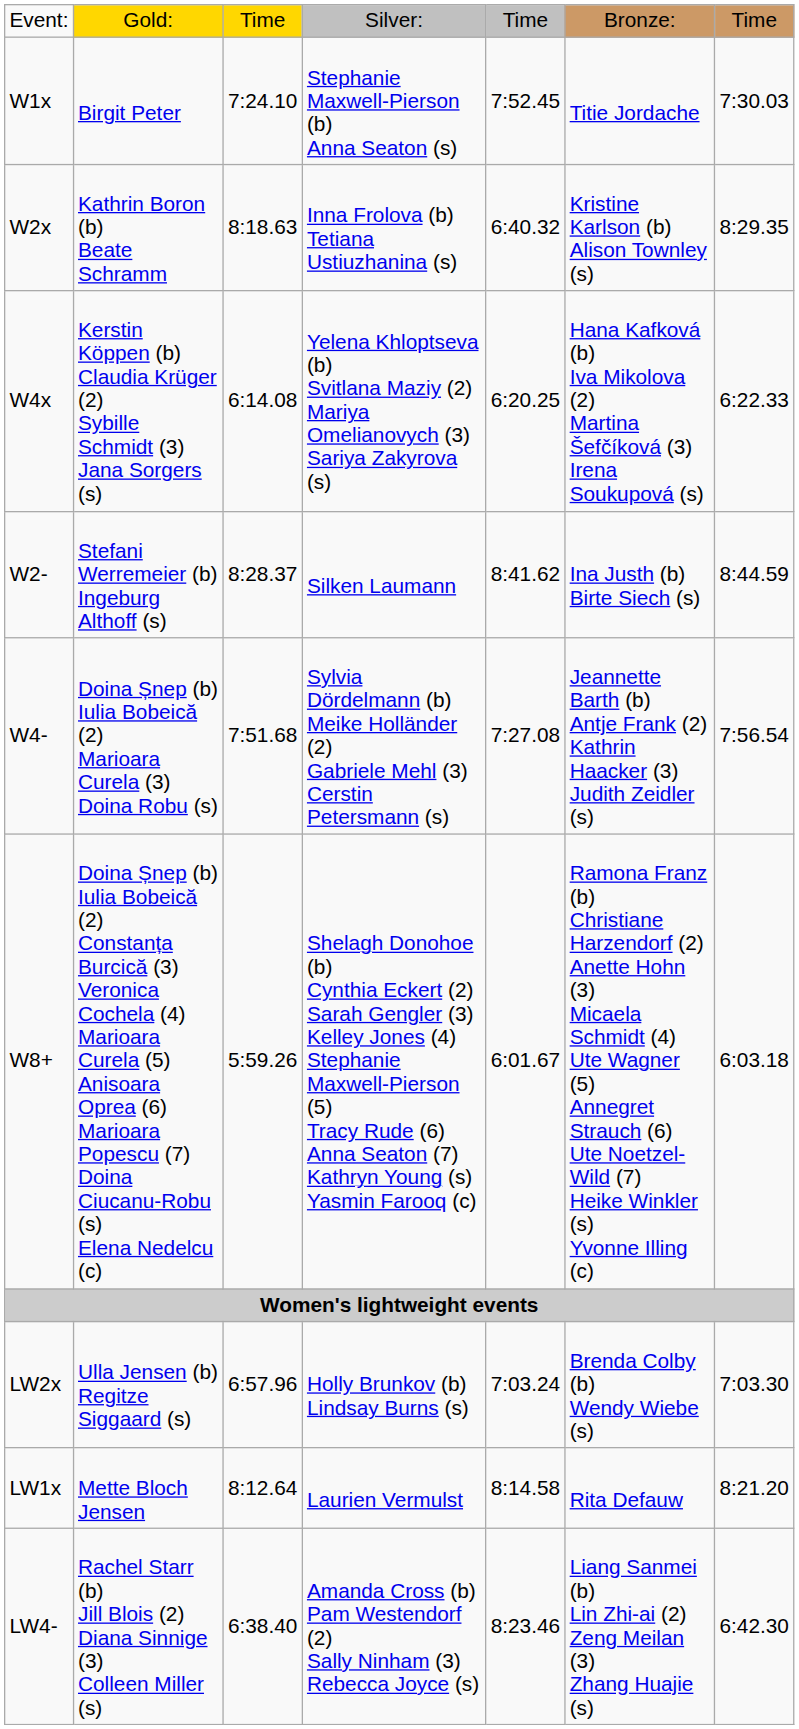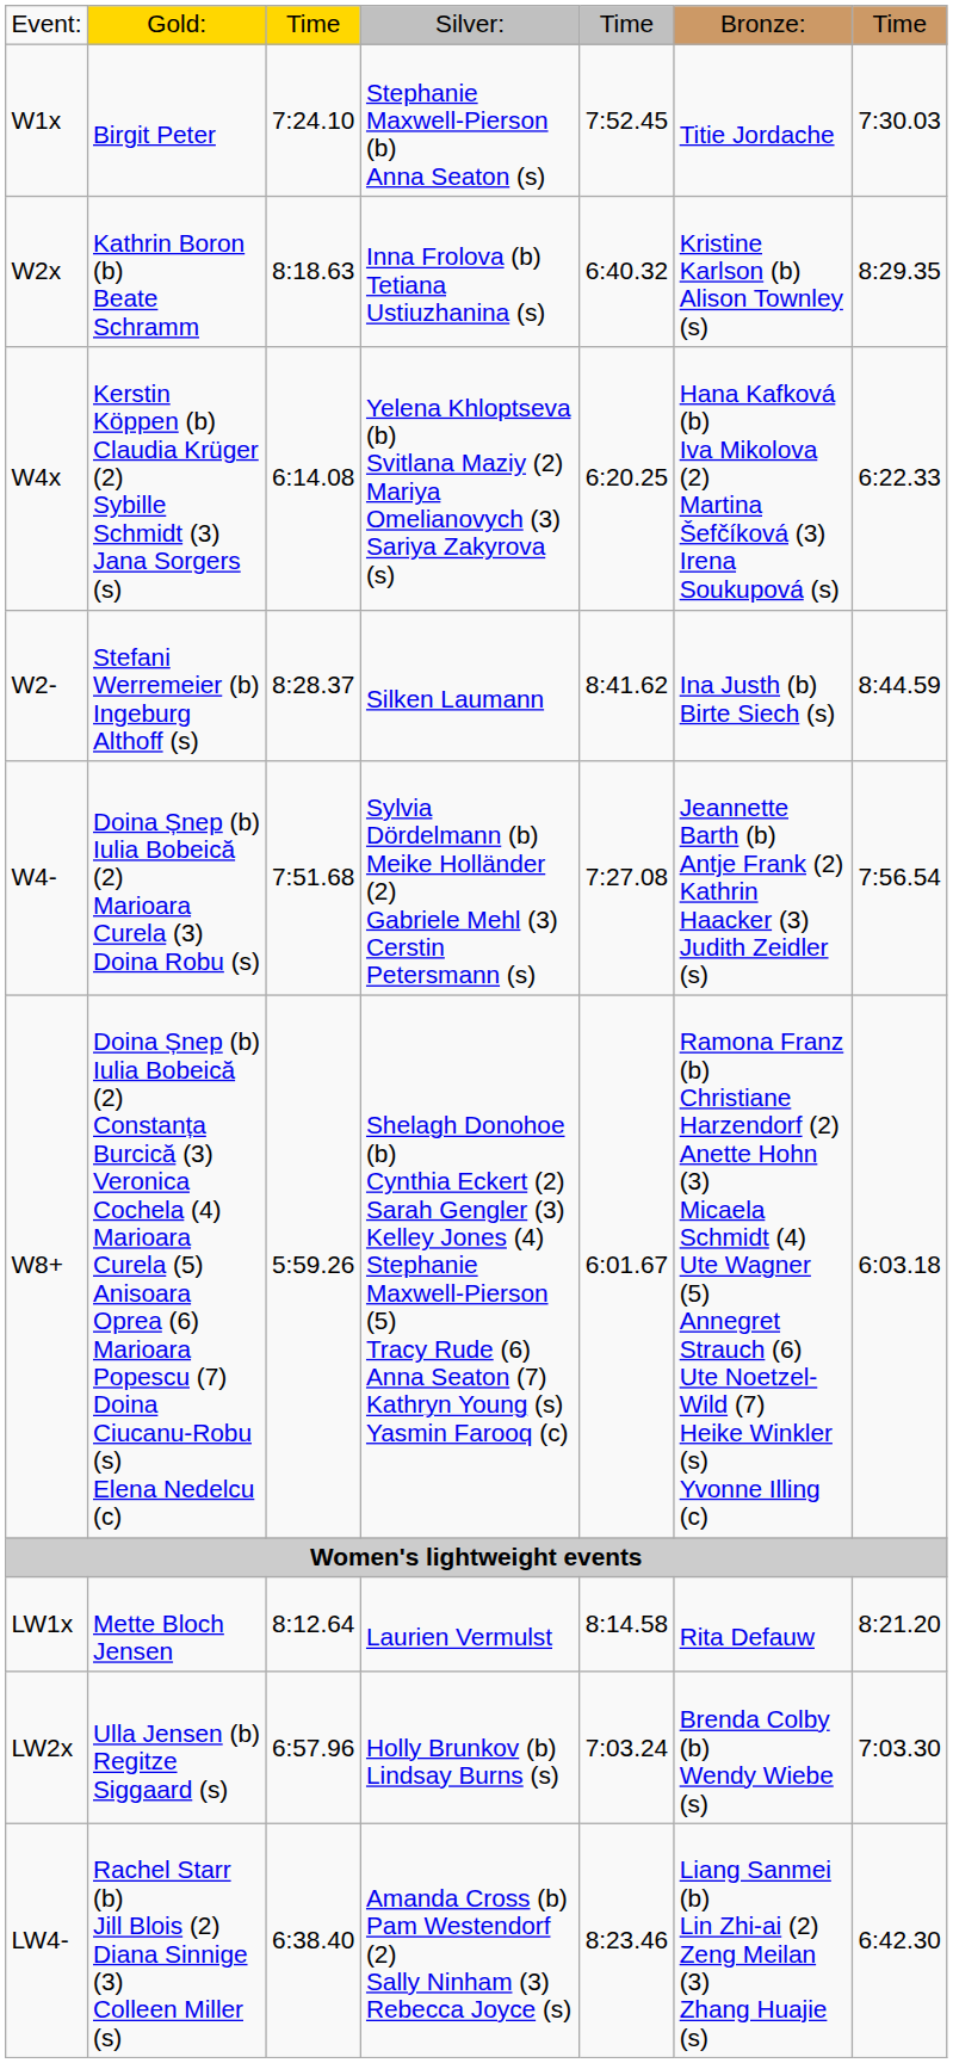rows swapped: LW1x <-> LW2x
